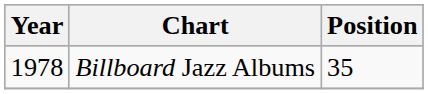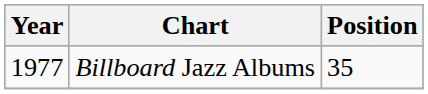Billboard Jazz Albums | Year: 1978 -> 1977
